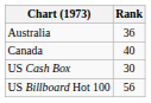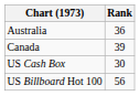Canada | Rank: 40 -> 39
